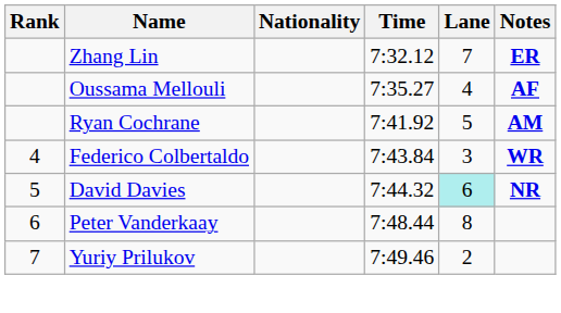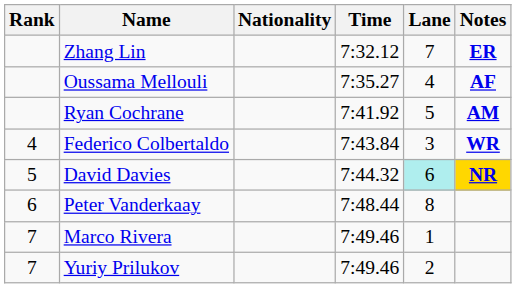David Davies | Notes: no background -> gold background
+ row: 7 | Marco Rivera | 7:49.46 | 1
